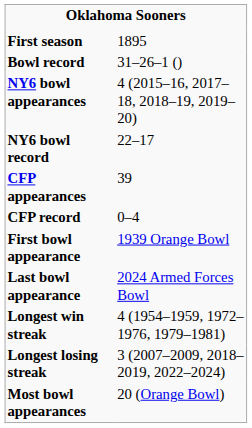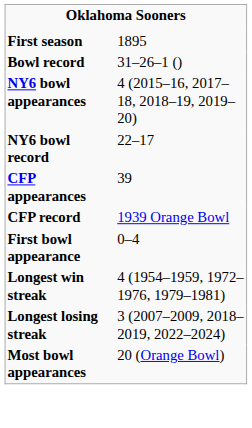CFP record | column 2: 0–4 -> 1939 Orange Bowl
First bowl appearance | column 2: 1939 Orange Bowl -> 0–4
- row: Last bowl appearance | 2024 Armed Forces Bowl
